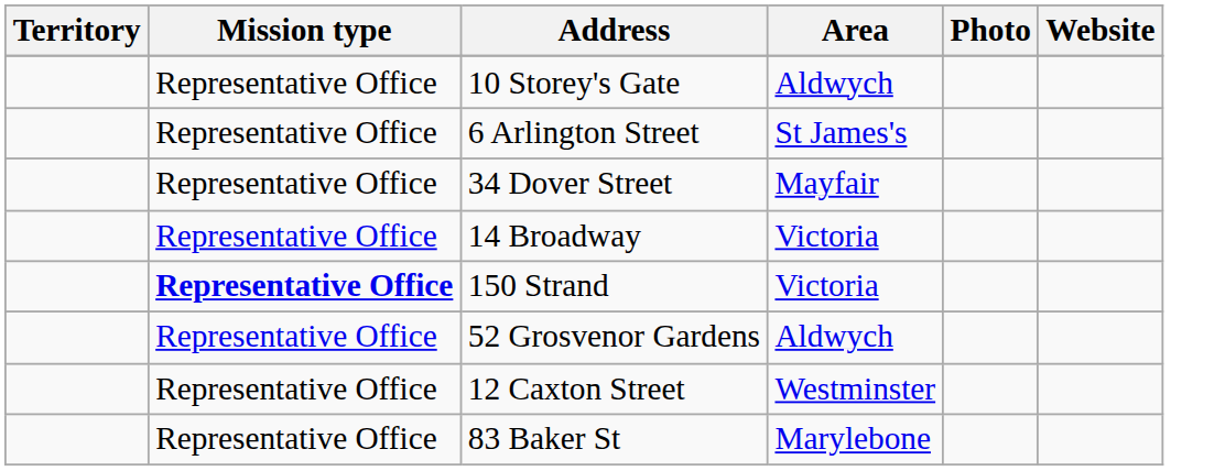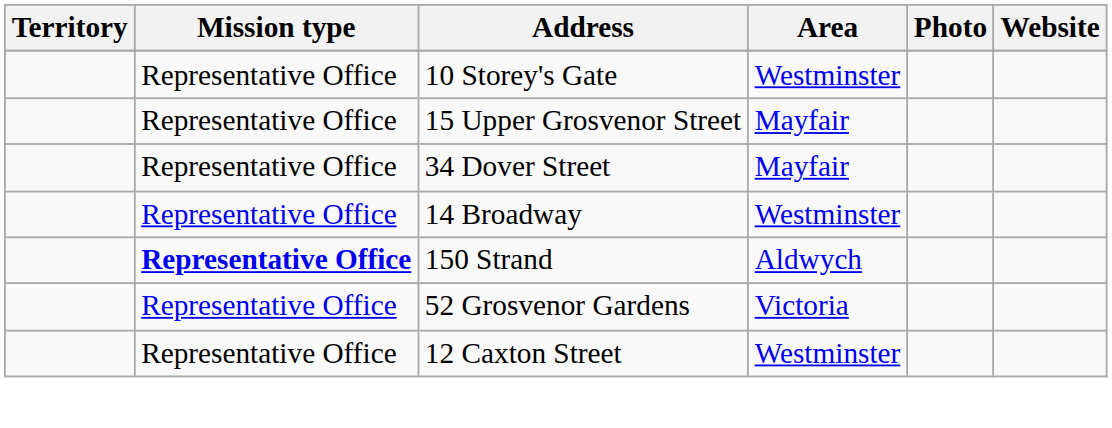10 Storey's Gate | Area: Aldwych -> Westminster
- row: Representative Office | 6 Arlington Street | St James's
+ row: Representative Office | 15 Upper Grosvenor Street | Mayfair
14 Broadway | Area: Victoria -> Westminster
150 Strand | Area: Victoria -> Aldwych
52 Grosvenor Gardens | Area: Aldwych -> Victoria
- row: Representative Office | 83 Baker St | Marylebone
